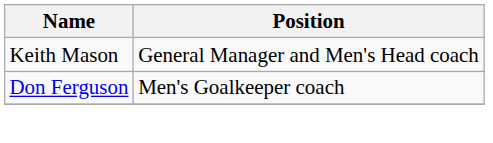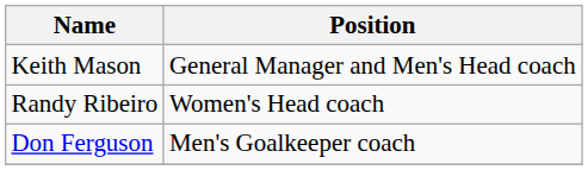+ row: Randy Ribeiro | Women's Head coach
